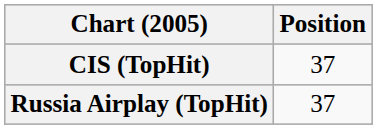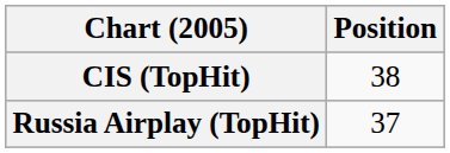CIS (TopHit) | Position: 37 -> 38
